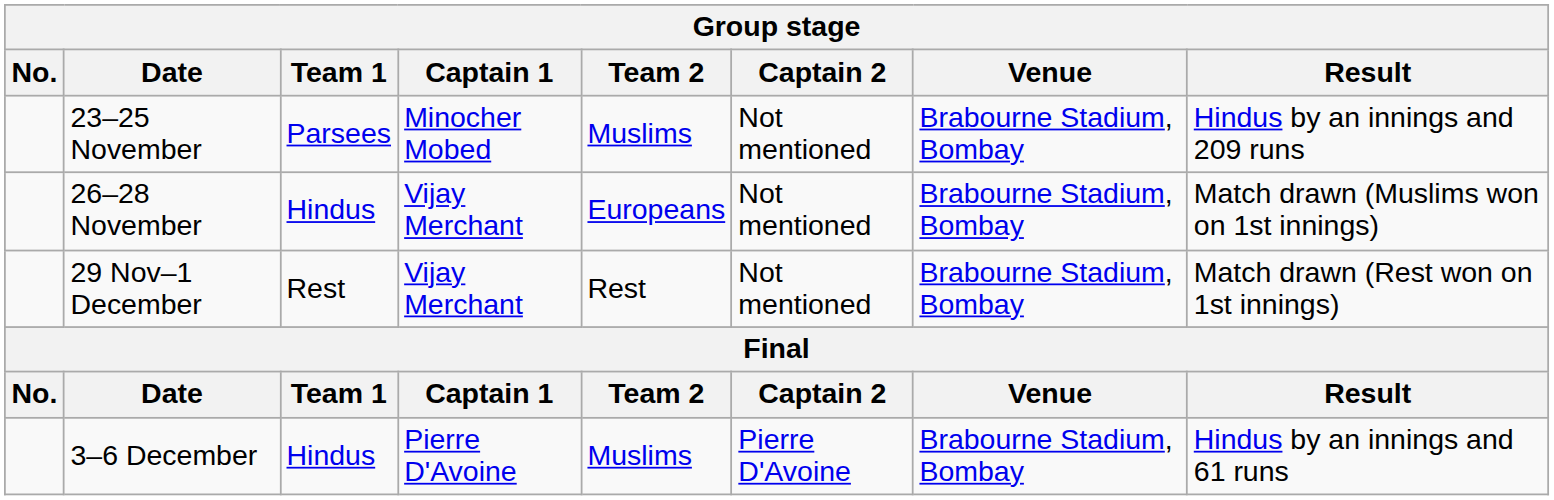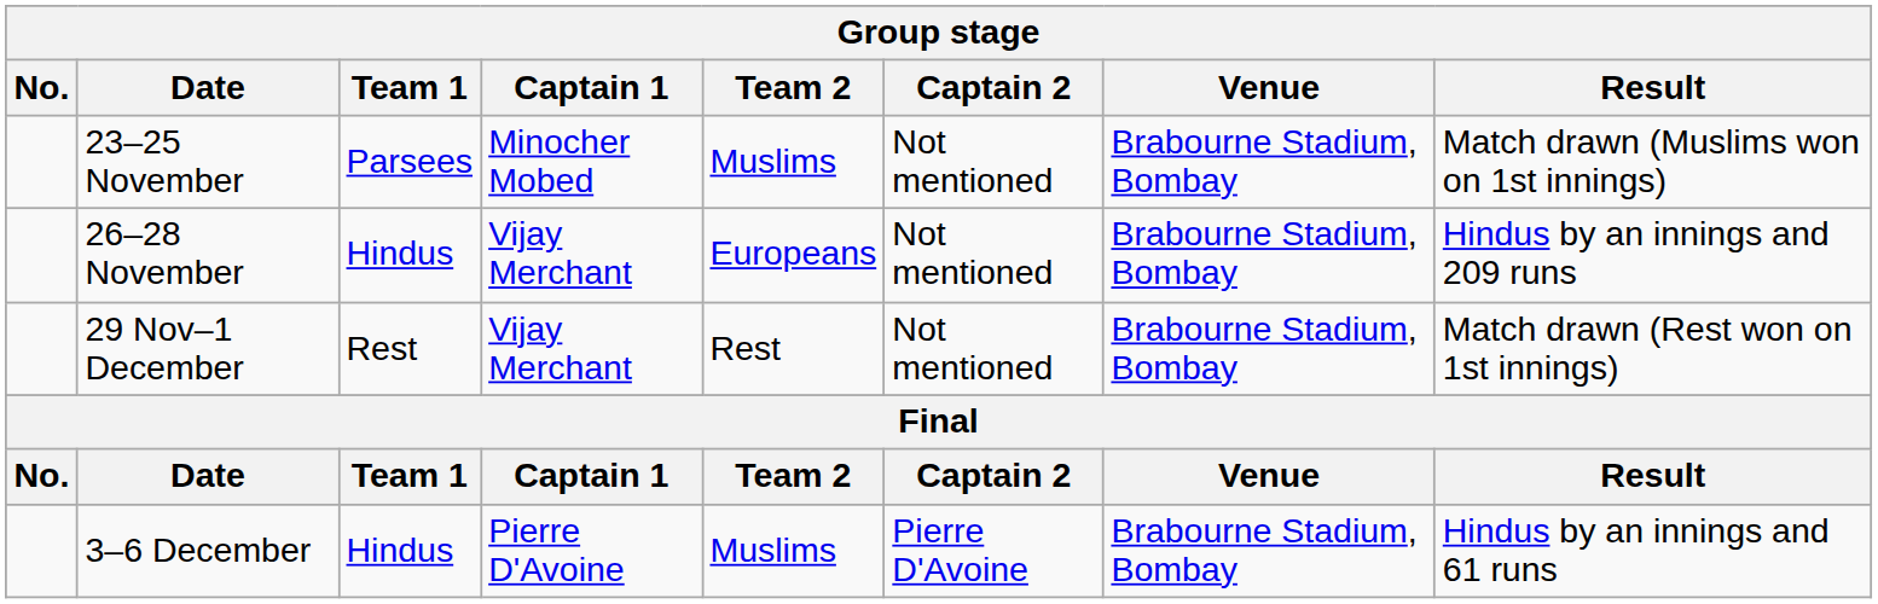23–25 November | Result: Hindus by an innings and 209 runs -> Match drawn (Muslims won on 1st innings)
26–28 November | Result: Match drawn (Muslims won on 1st innings) -> Hindus by an innings and 209 runs
